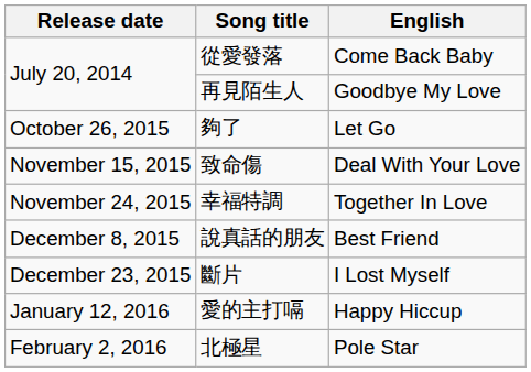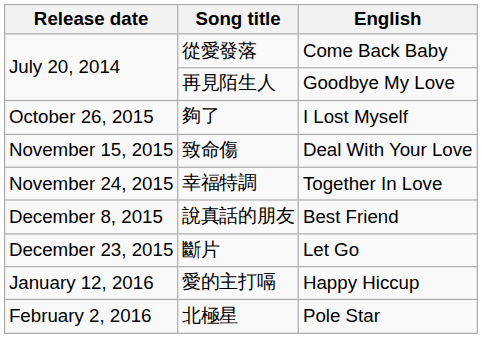夠了 | English: Let Go -> I Lost Myself
斷片 | English: I Lost Myself -> Let Go
